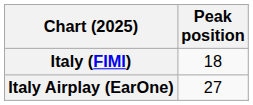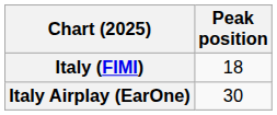Italy Airplay (EarOne) | Peak position: 27 -> 30
